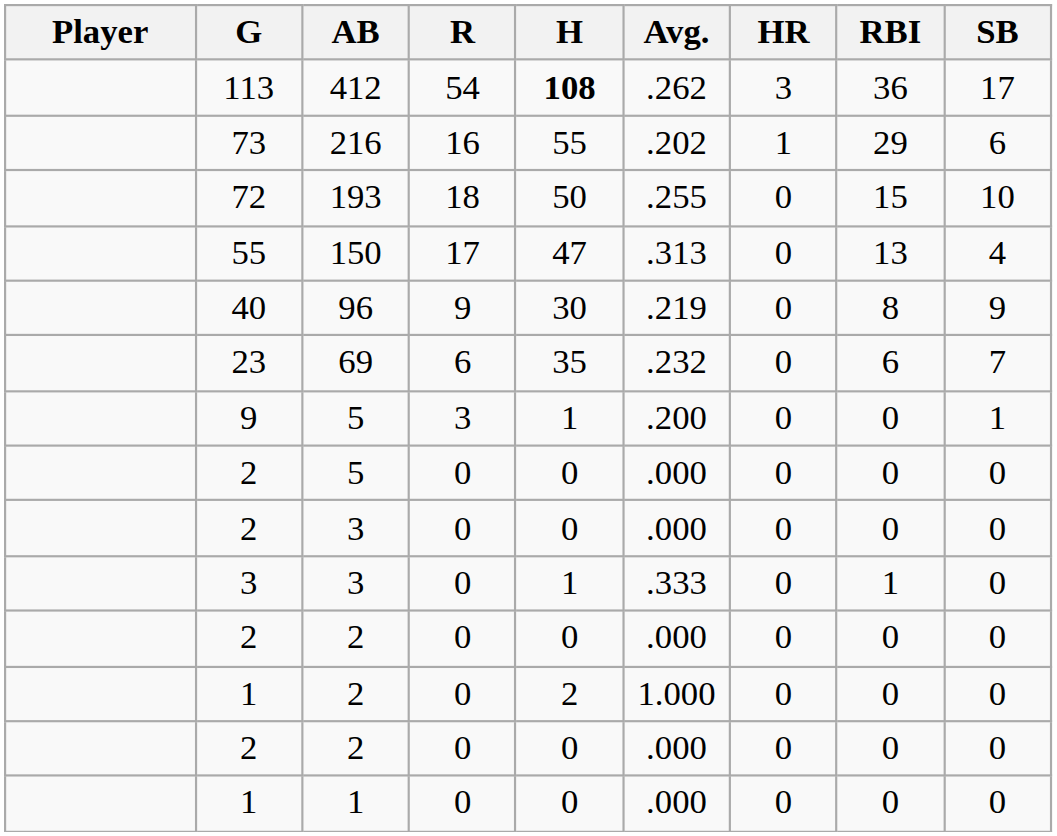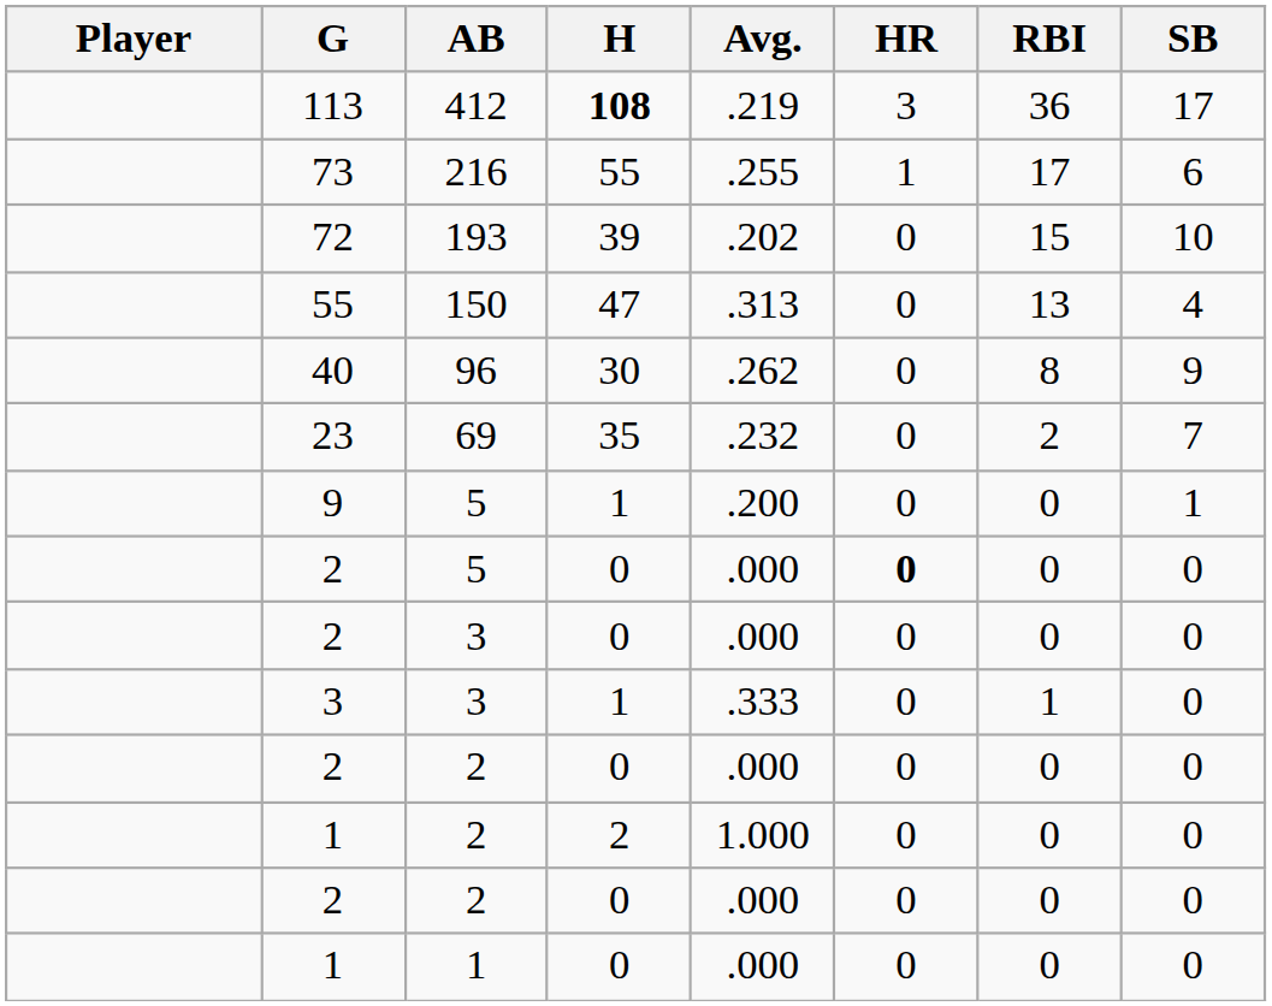- column: R | 54 | 16 | 18 | 17 | 9 | 6 | 3 | 0 | 0 | 0 | 0 | 0 | 0 | 0
113 | Avg.: .262 -> .219
73 | Avg.: .202 -> .255
73 | RBI: 29 -> 17
72 | H: 50 -> 39
72 | Avg.: .255 -> .202
40 | Avg.: .219 -> .262
23 | RBI: 6 -> 2
2 / 5 | HR: normal -> bold
